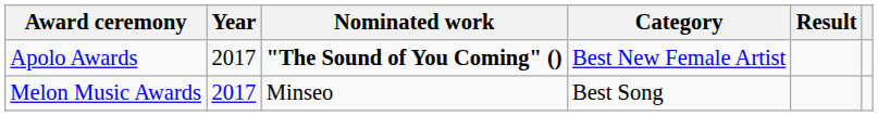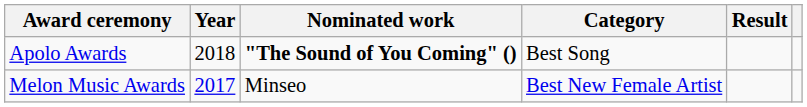Apolo Awards | Year: 2017 -> 2018
Apolo Awards | Category: Best New Female Artist -> Best Song
Melon Music Awards | Category: Best Song -> Best New Female Artist
